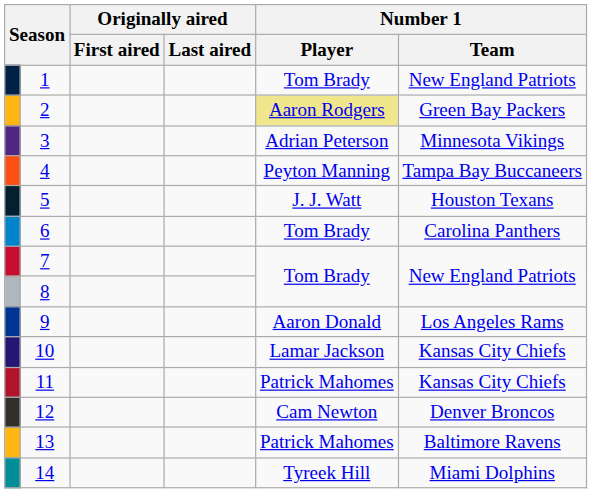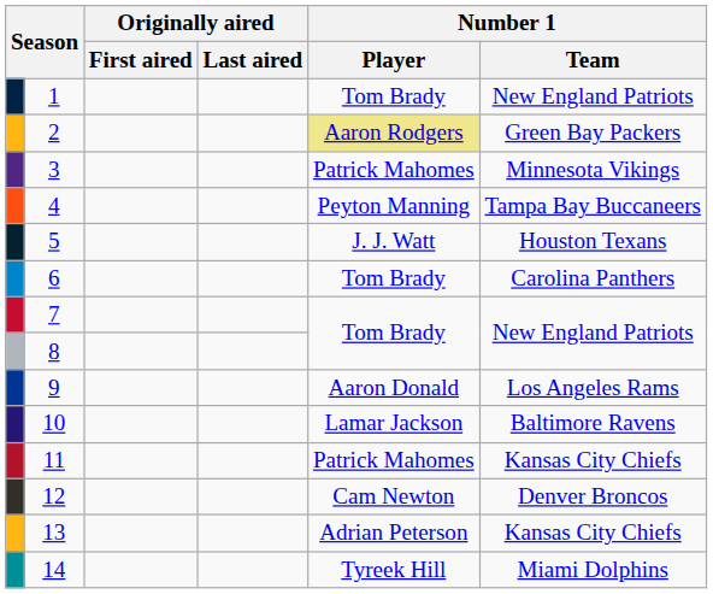3 | Number 1 / Player: Adrian Peterson -> Patrick Mahomes
10 | Number 1 / Team: Kansas City Chiefs -> Baltimore Ravens
13 | Number 1 / Player: Patrick Mahomes -> Adrian Peterson
13 | Number 1 / Team: Baltimore Ravens -> Kansas City Chiefs
